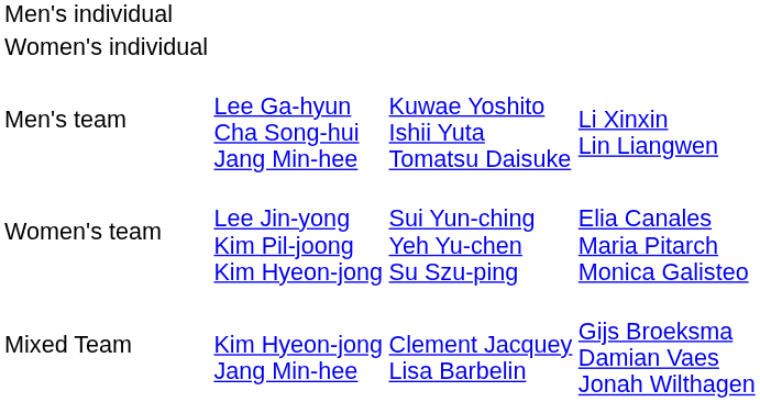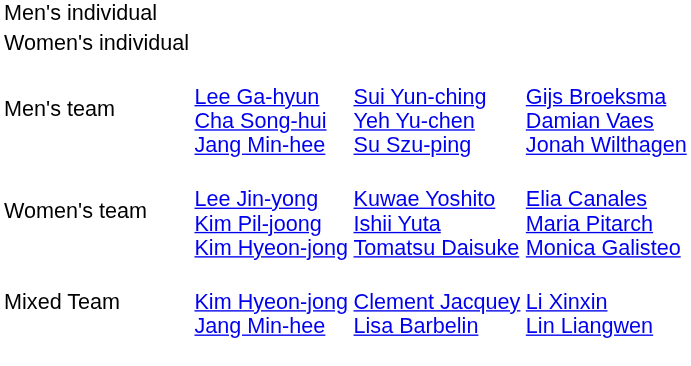Men's team | column 3: Kuwae Yoshito Ishii Yuta Tomatsu Daisuke -> Sui Yun-ching Yeh Yu-chen Su Szu-ping
Men's team | column 4: Li Xinxin Lin Liangwen -> Gijs Broeksma Damian Vaes Jonah Wilthagen
Women's team | column 3: Sui Yun-ching Yeh Yu-chen Su Szu-ping -> Kuwae Yoshito Ishii Yuta Tomatsu Daisuke
Mixed Team | column 4: Gijs Broeksma Damian Vaes Jonah Wilthagen -> Li Xinxin Lin Liangwen
